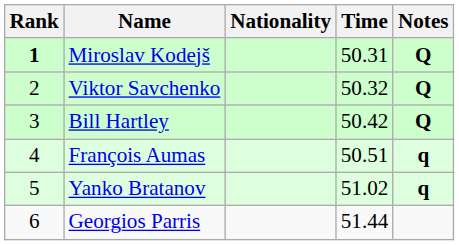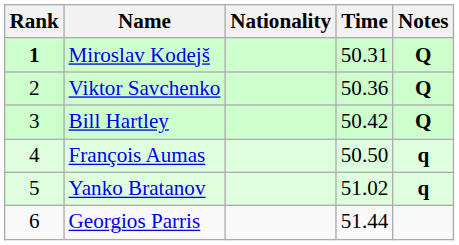Viktor Savchenko | Time: 50.32 -> 50.36
François Aumas | Time: 50.51 -> 50.50
